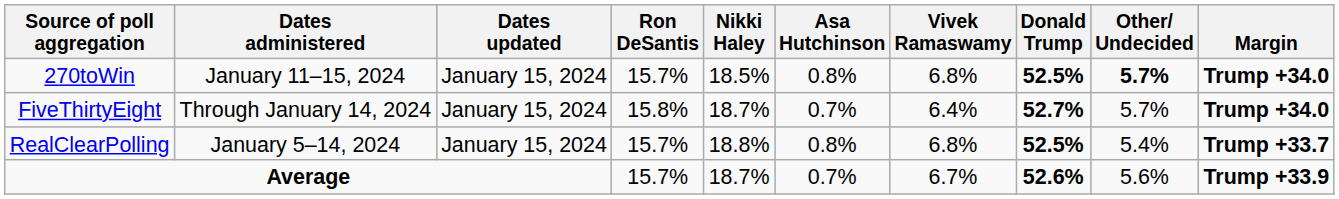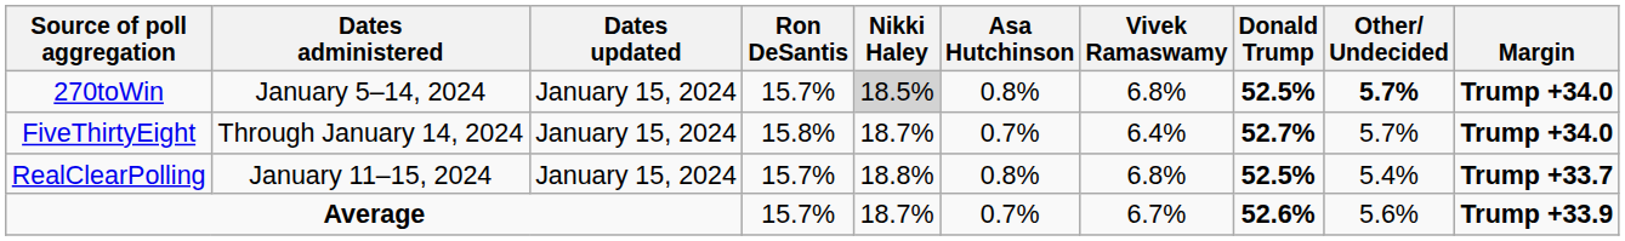270toWin | Dates administered: January 11–15, 2024 -> January 5–14, 2024
270toWin | Nikki Haley: no background -> lightgrey background
RealClearPolling | Dates administered: January 5–14, 2024 -> January 11–15, 2024
